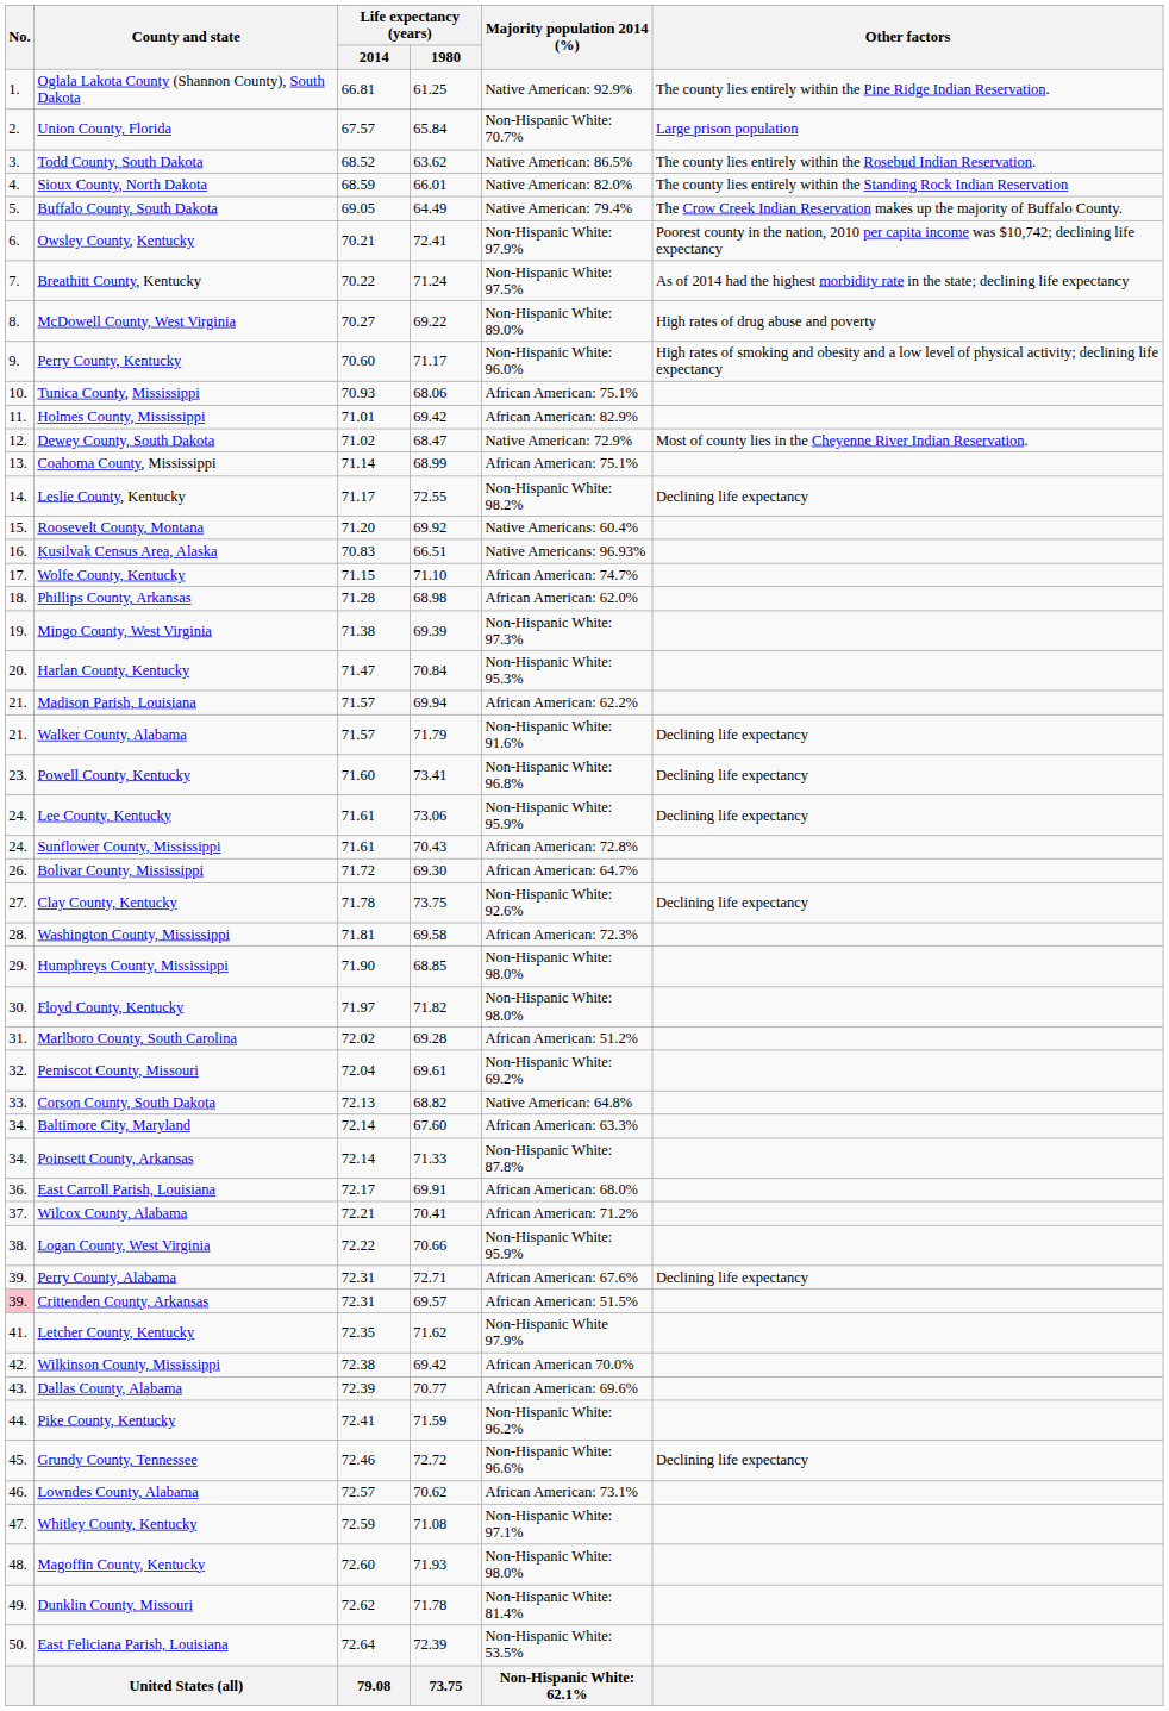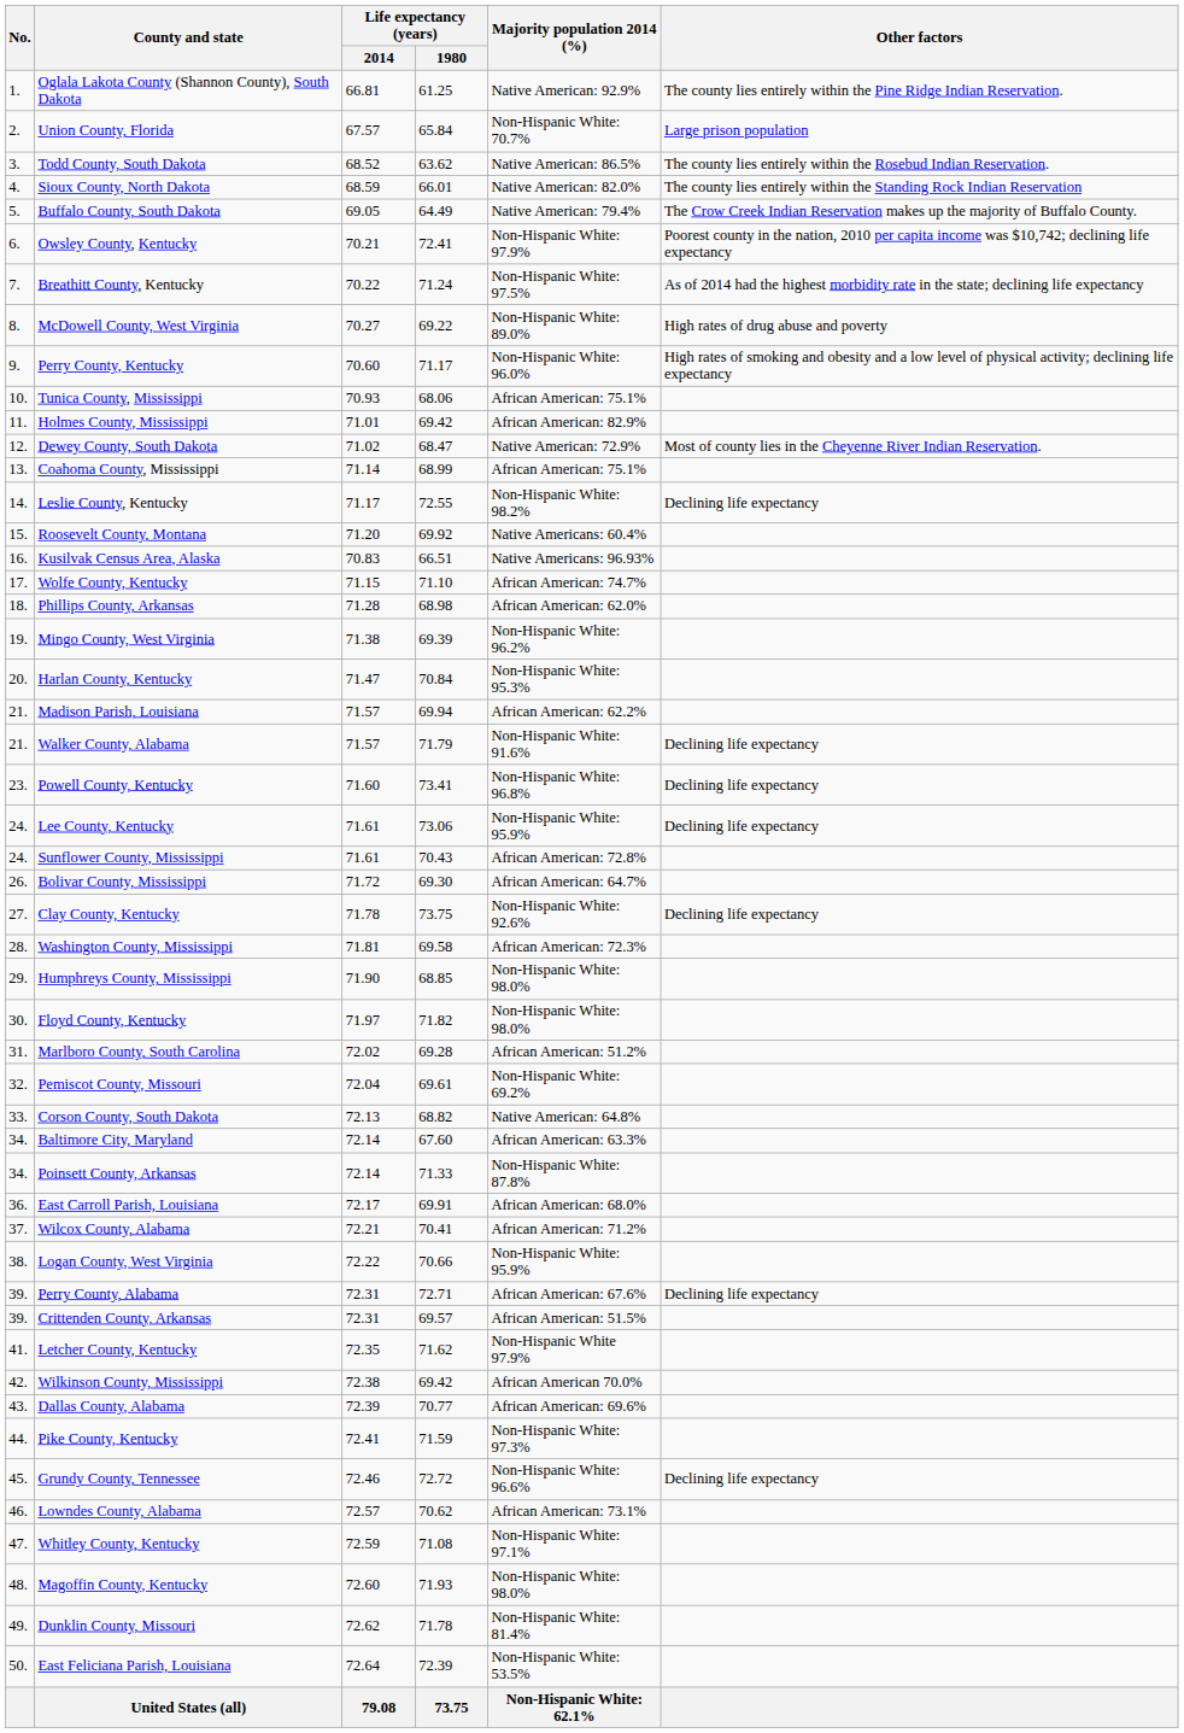Mingo County, West Virginia | Majority population 2014 (%): Non-Hispanic White: 97.3% -> Non-Hispanic White: 96.2%
Crittenden County, Arkansas | No.: pink background -> no background
Pike County, Kentucky | Majority population 2014 (%): Non-Hispanic White: 96.2% -> Non-Hispanic White: 97.3%
